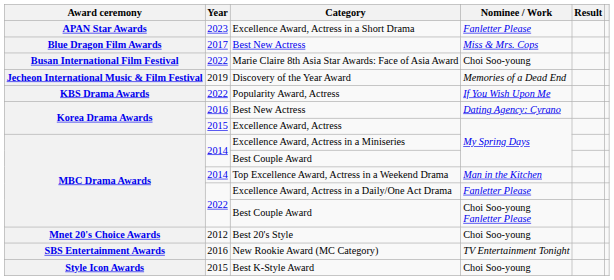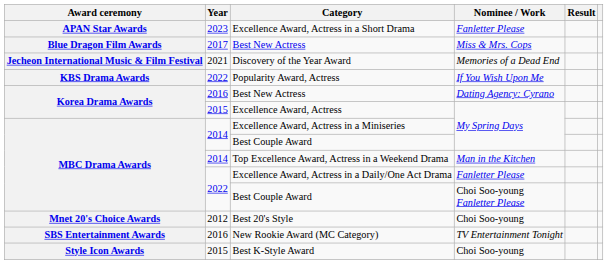- row: Busan International Film Festival | 2022 | Marie Claire 8th Asia Star Awards: Face of Asia Award | Choi Soo-young
Discovery of the Year Award | Year: 2019 -> 2021
